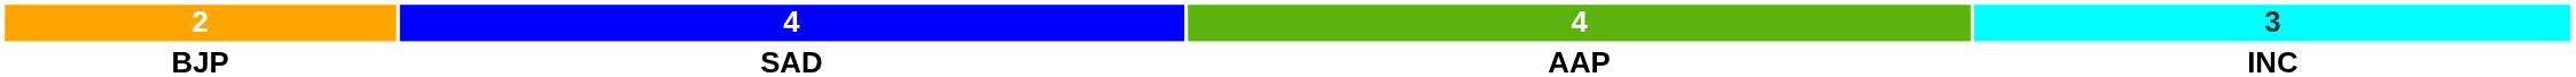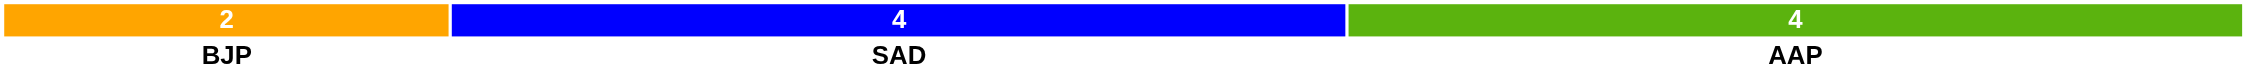- column: 3 | INC
